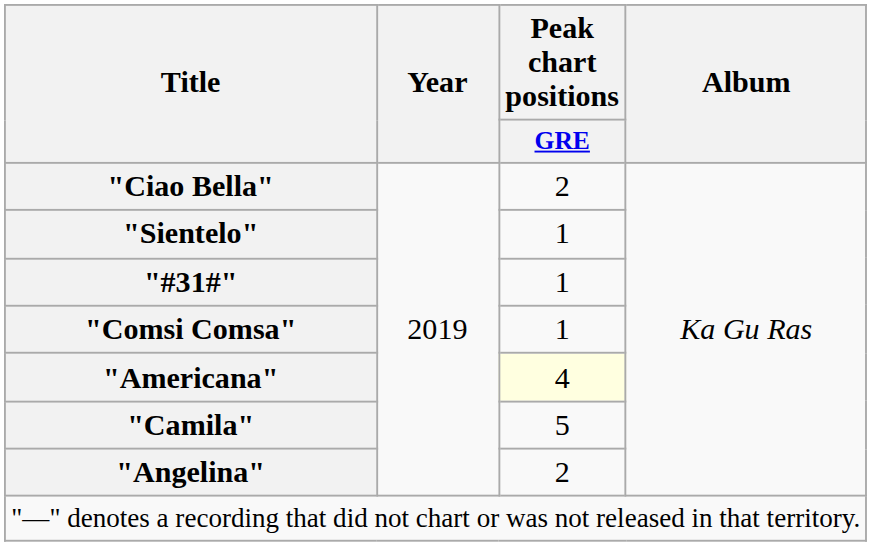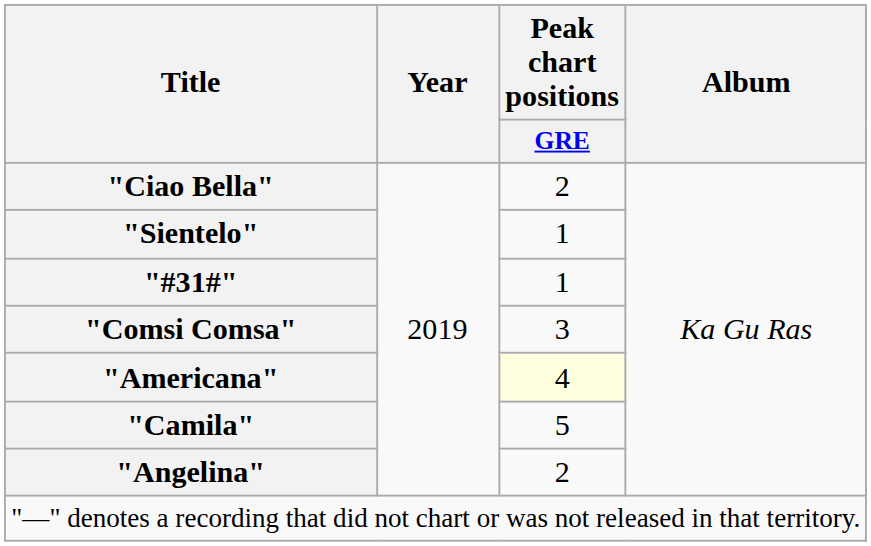"Comsi Comsa" | Peak chart positions / GRE: 1 -> 3
